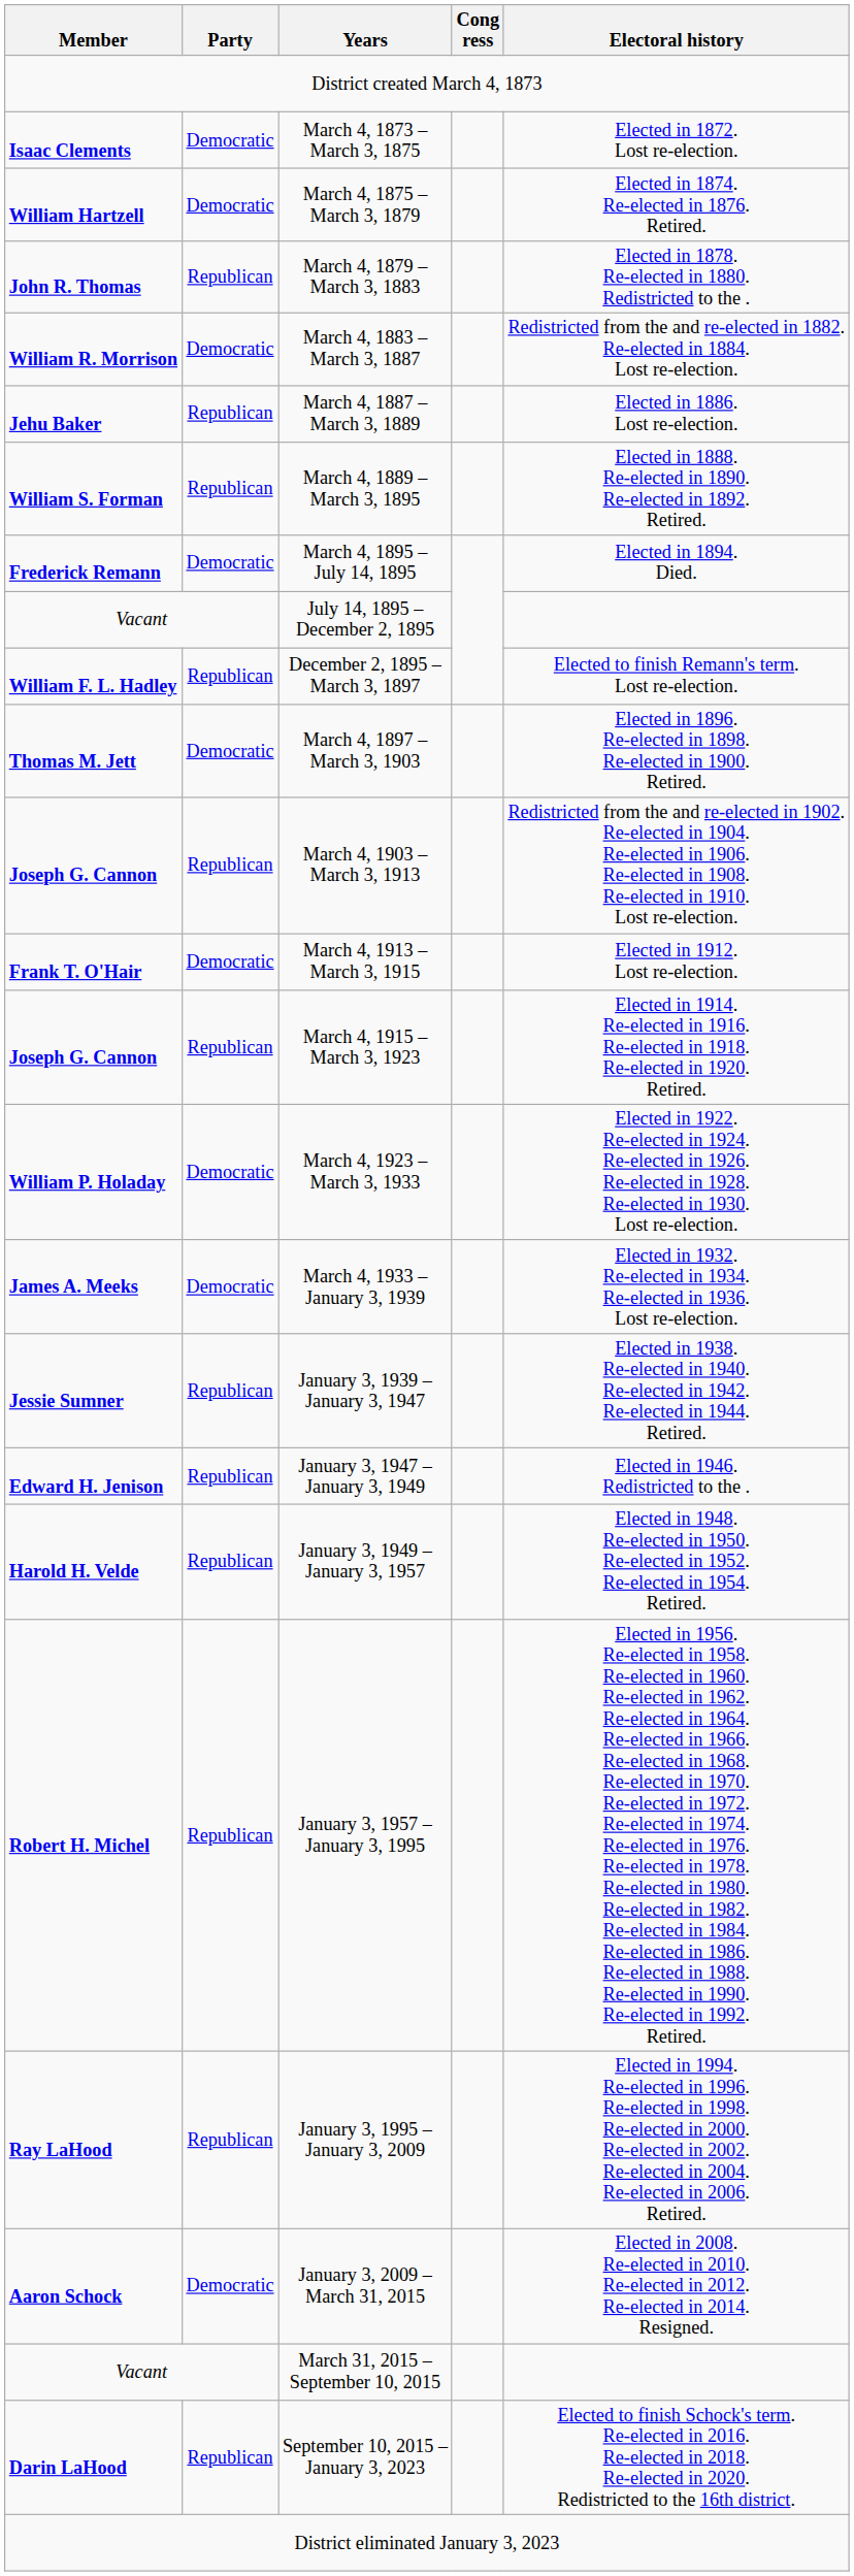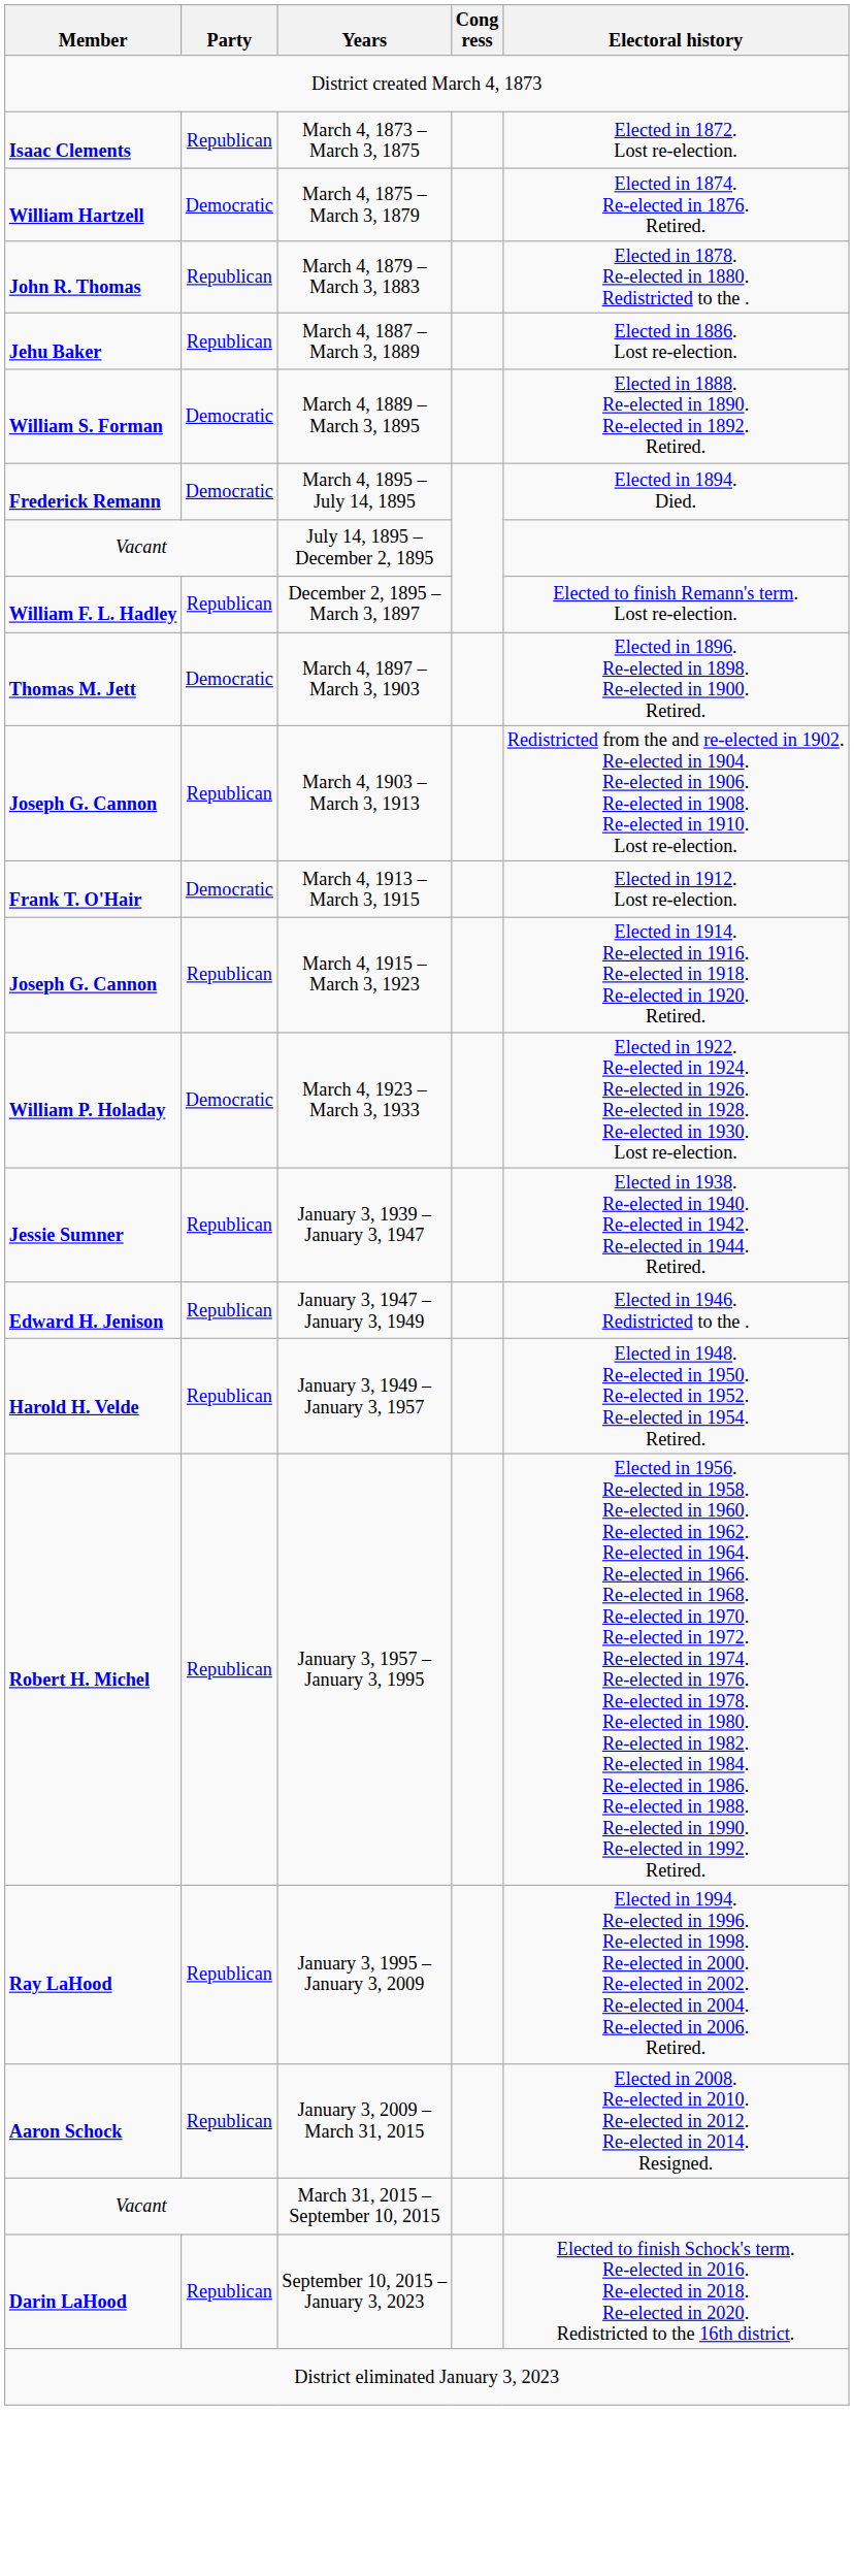March 4, 1873 – March 3, 1875 | Party: Democratic -> Republican
- row: William R. Morrison | Democratic | March 4, 1883 – March 3, 1887 | Redistricted from the and re-elected in 1882. Re-elected in 1884. Lost re-election.
March 4, 1889 – March 3, 1895 | Party: Republican -> Democratic
- row: James A. Meeks | Democratic | March 4, 1933 – January 3, 1939 | Elected in 1932. Re-elected in 1934. Re-elected in 1936. Lost re-election.
January 3, 2009 – March 31, 2015 | Party: Democratic -> Republican
